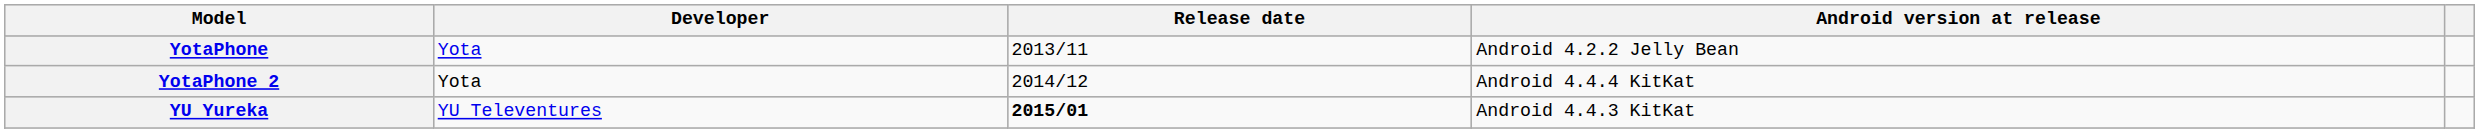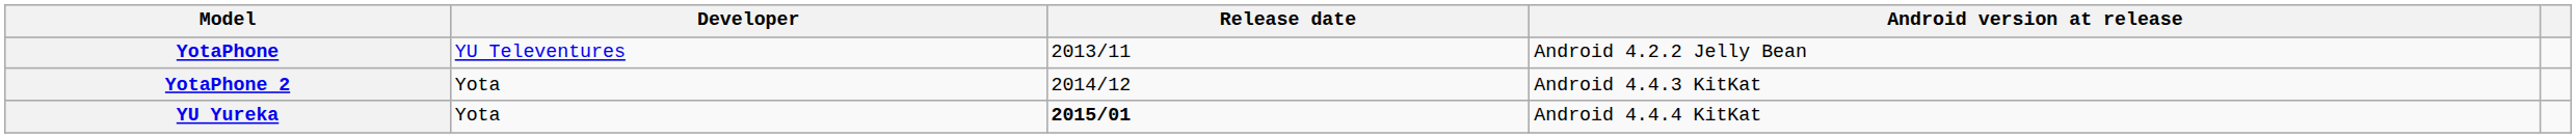YotaPhone | Developer: Yota -> YU Televentures
YotaPhone 2 | Android version at release: Android 4.4.4 KitKat -> Android 4.4.3 KitKat
YU Yureka | Developer: YU Televentures -> Yota
YU Yureka | Android version at release: Android 4.4.3 KitKat -> Android 4.4.4 KitKat
